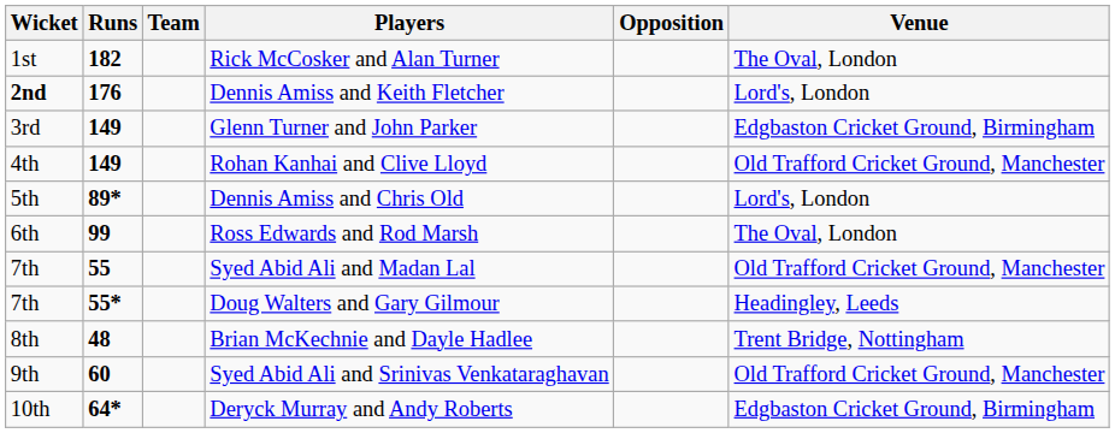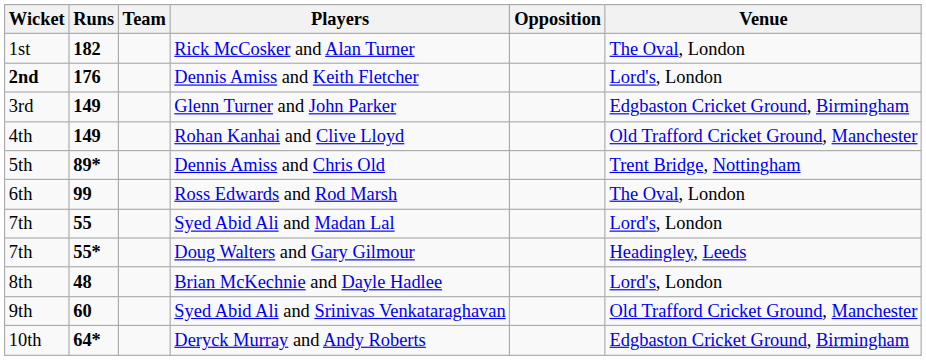Dennis Amiss and Chris Old | Venue: Lord's, London -> Trent Bridge, Nottingham
Syed Abid Ali and Madan Lal | Venue: Old Trafford Cricket Ground, Manchester -> Lord's, London
Brian McKechnie and Dayle Hadlee | Venue: Trent Bridge, Nottingham -> Lord's, London
